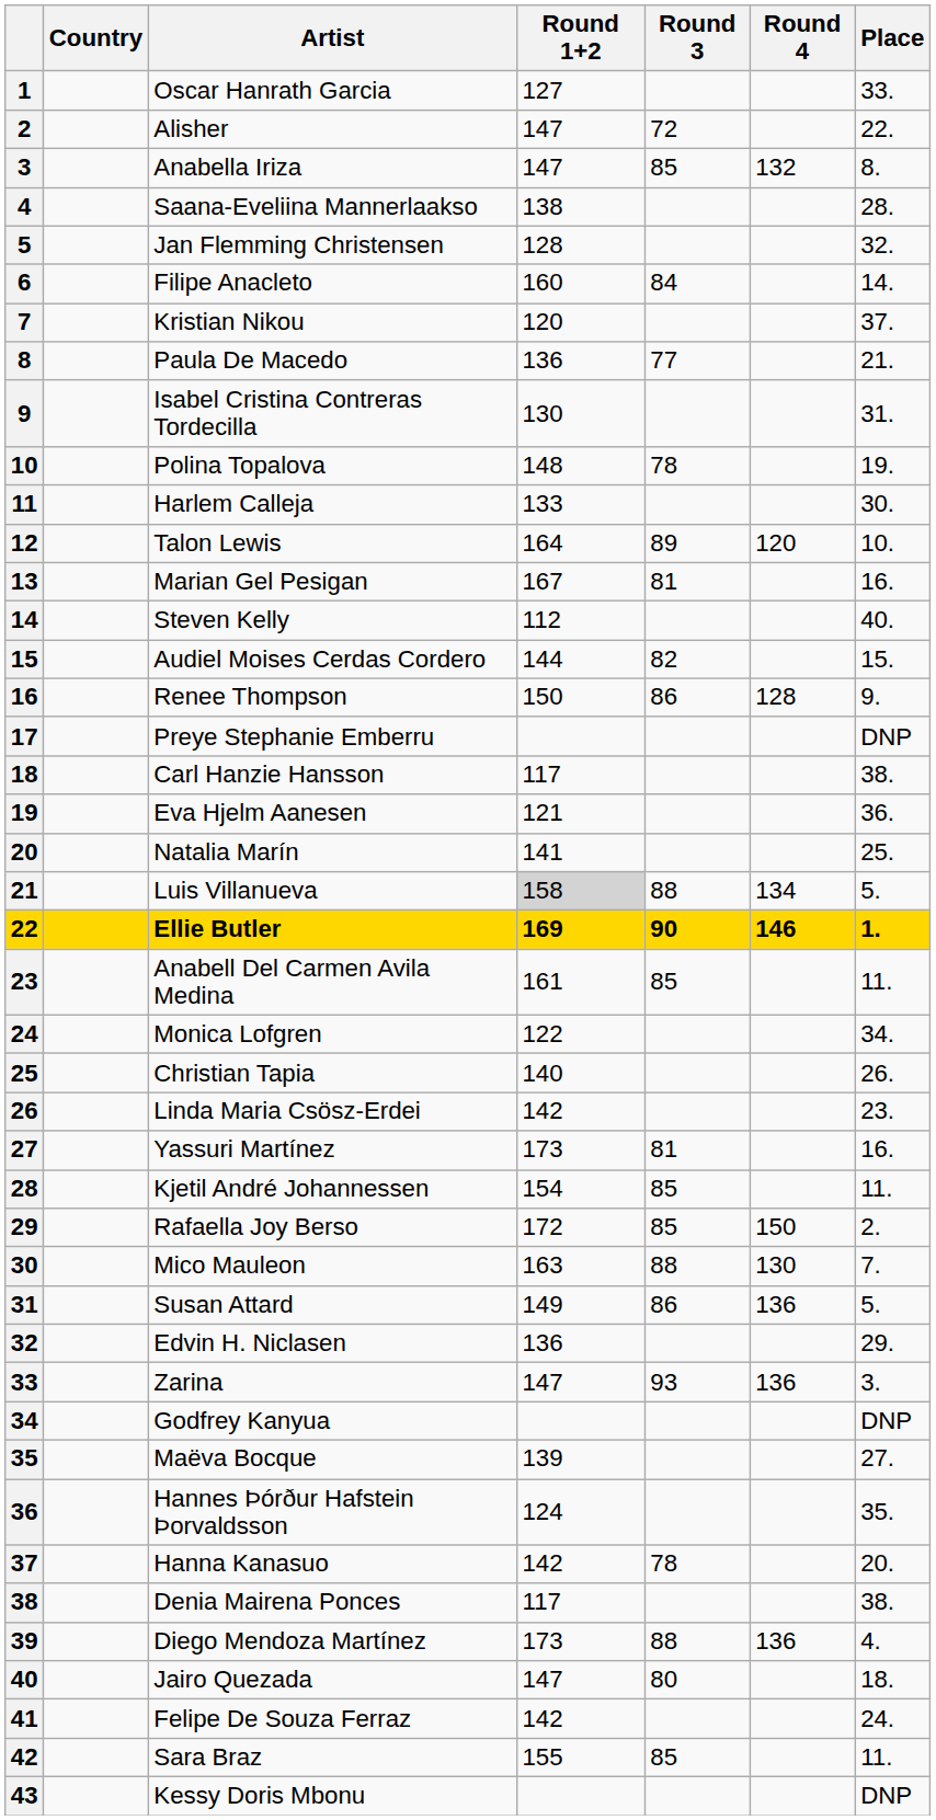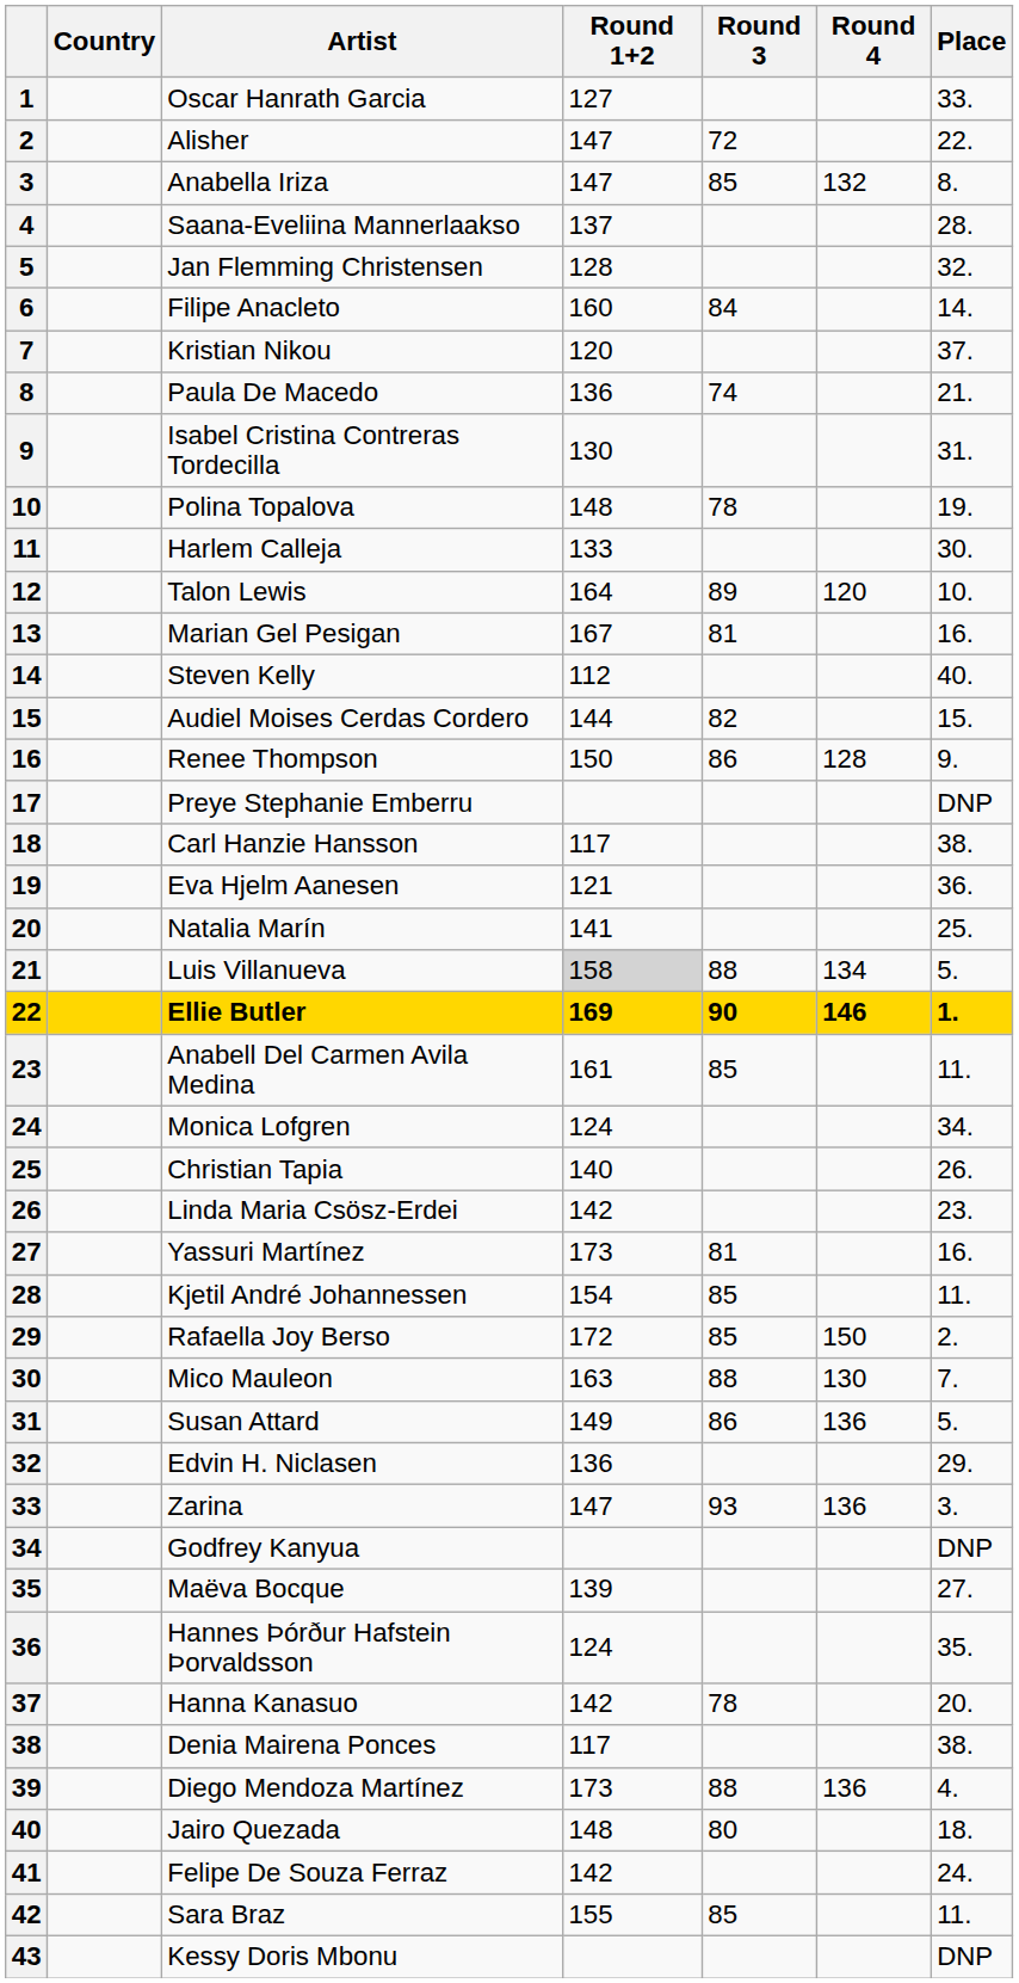4 | Round 1+2: 138 -> 137
8 | Round 3: 77 -> 74
24 | Round 1+2: 122 -> 124
40 | Round 1+2: 147 -> 148
